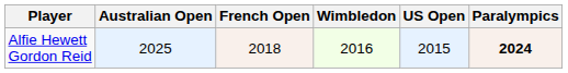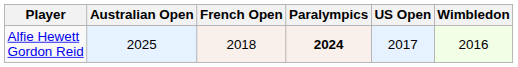columns swapped: Wimbledon <-> Paralympics
Alfie Hewett Gordon Reid | US Open: 2015 -> 2017
